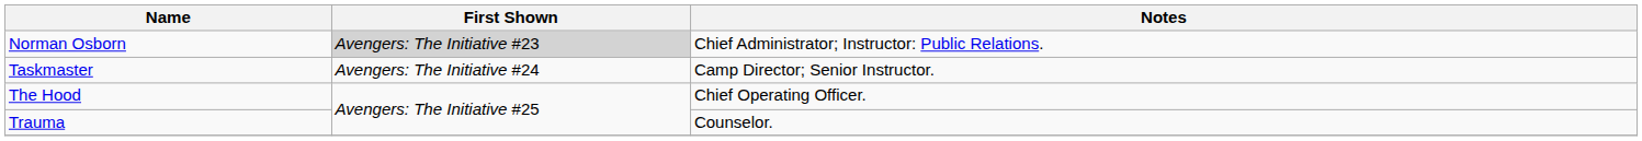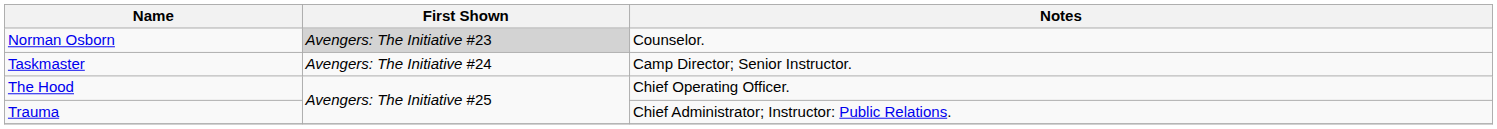Norman Osborn | Notes: Chief Administrator; Instructor: Public Relations. -> Counselor.
Trauma | Notes: Counselor. -> Chief Administrator; Instructor: Public Relations.
